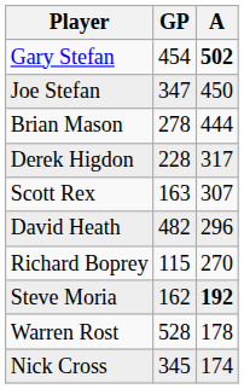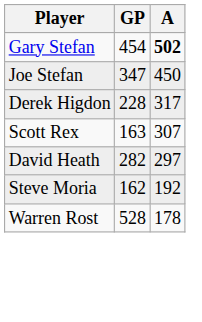- row: Brian Mason | 278 | 444
David Heath | GP: 482 -> 282
David Heath | A: 296 -> 297
- row: Richard Boprey | 115 | 270
Steve Moria | A: bold -> normal
- row: Nick Cross | 345 | 174
